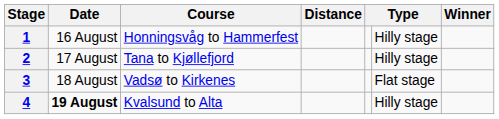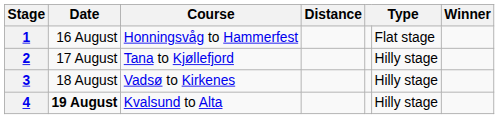1 | column 6: Hilly stage -> Flat stage
3 | column 6: Flat stage -> Hilly stage
